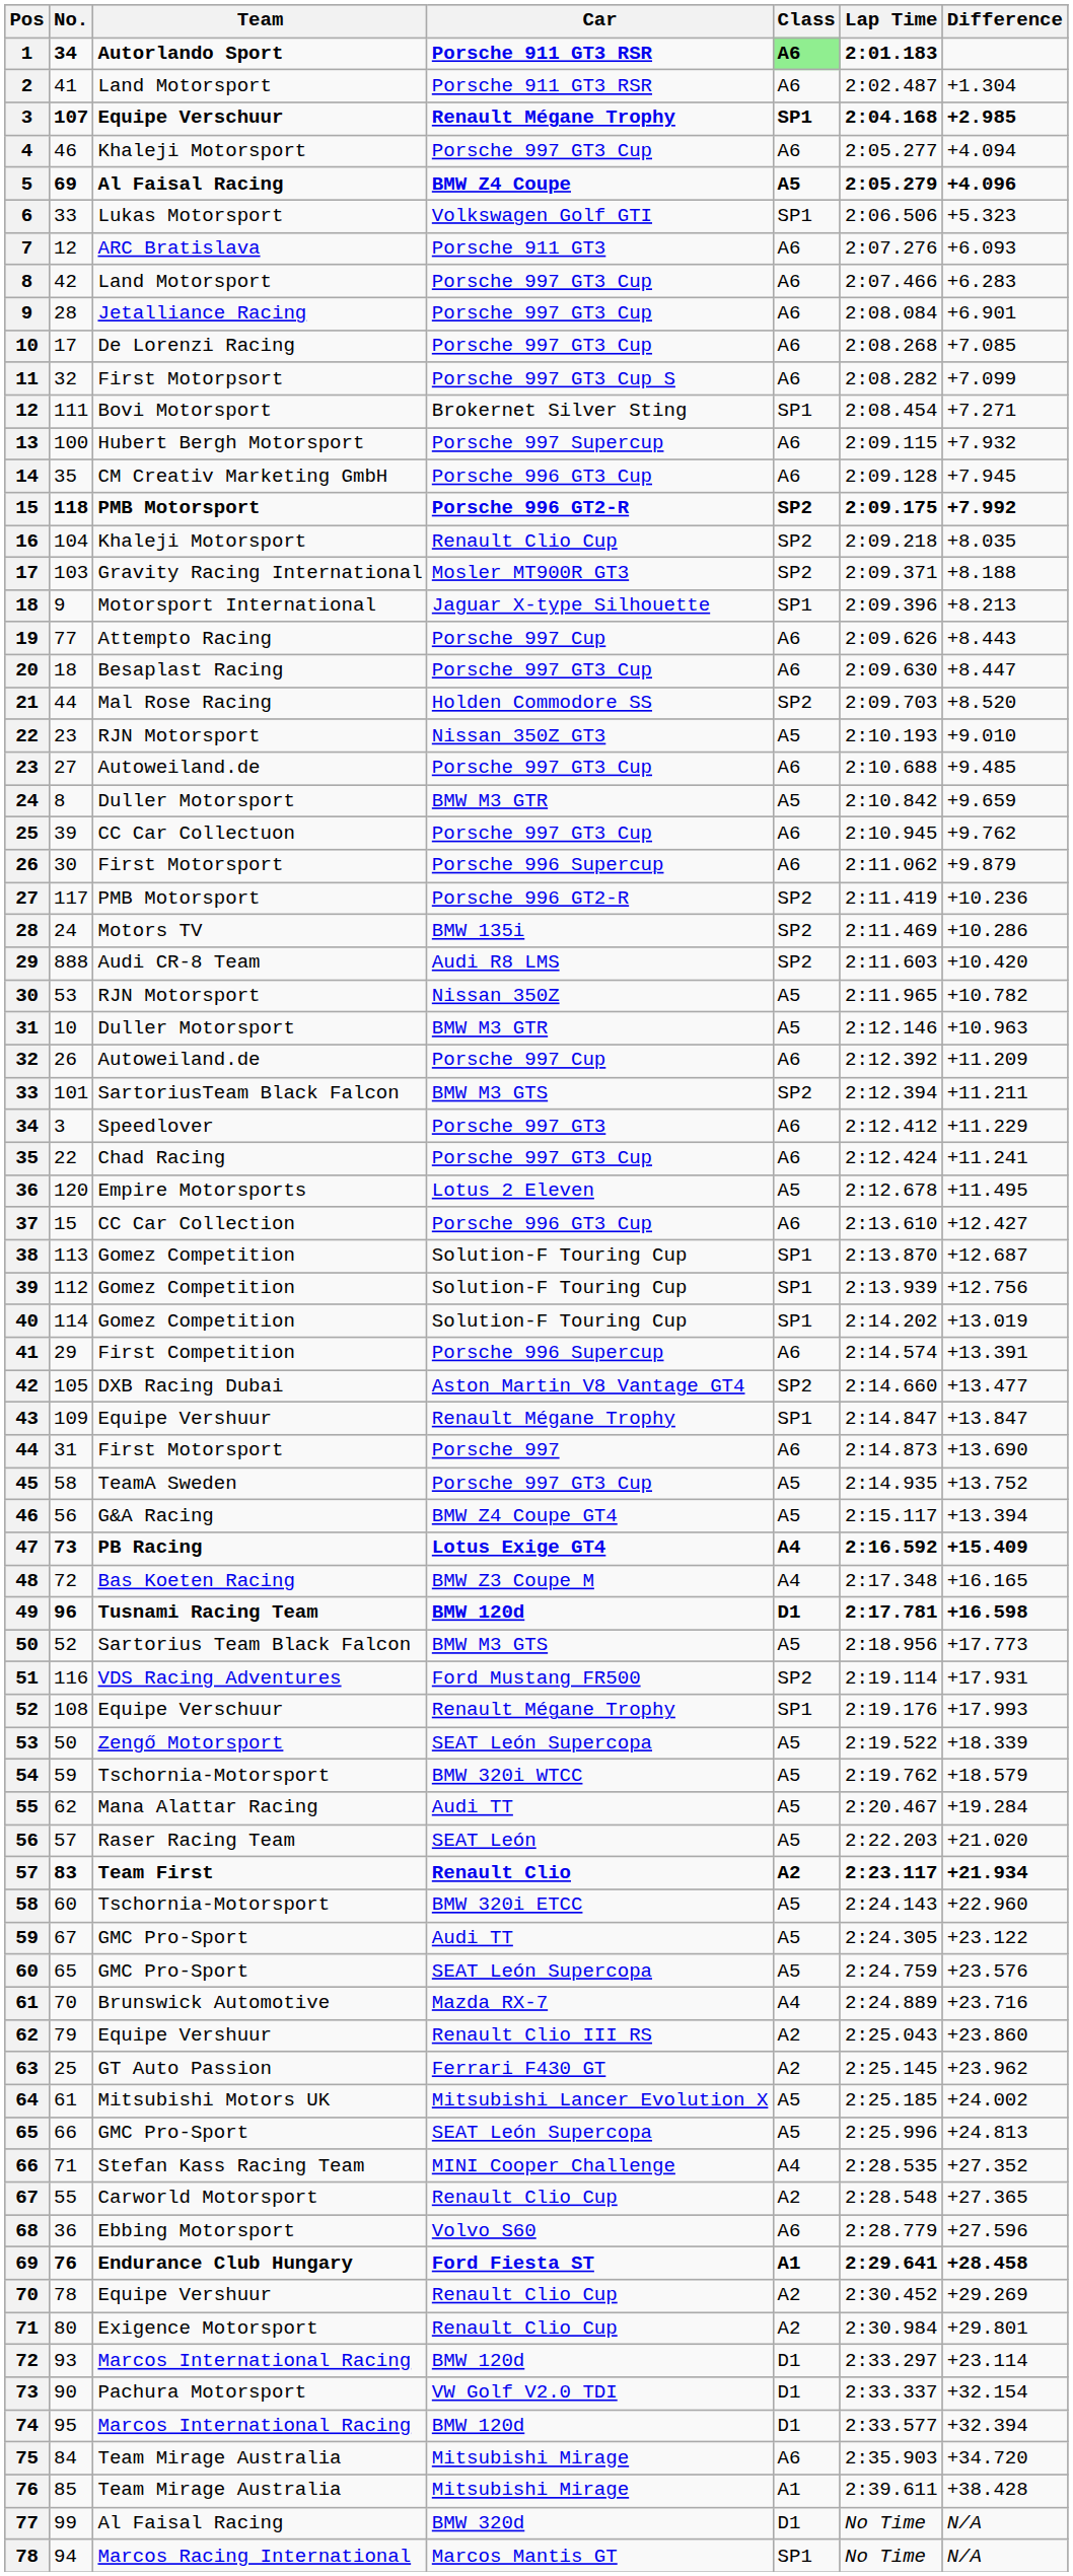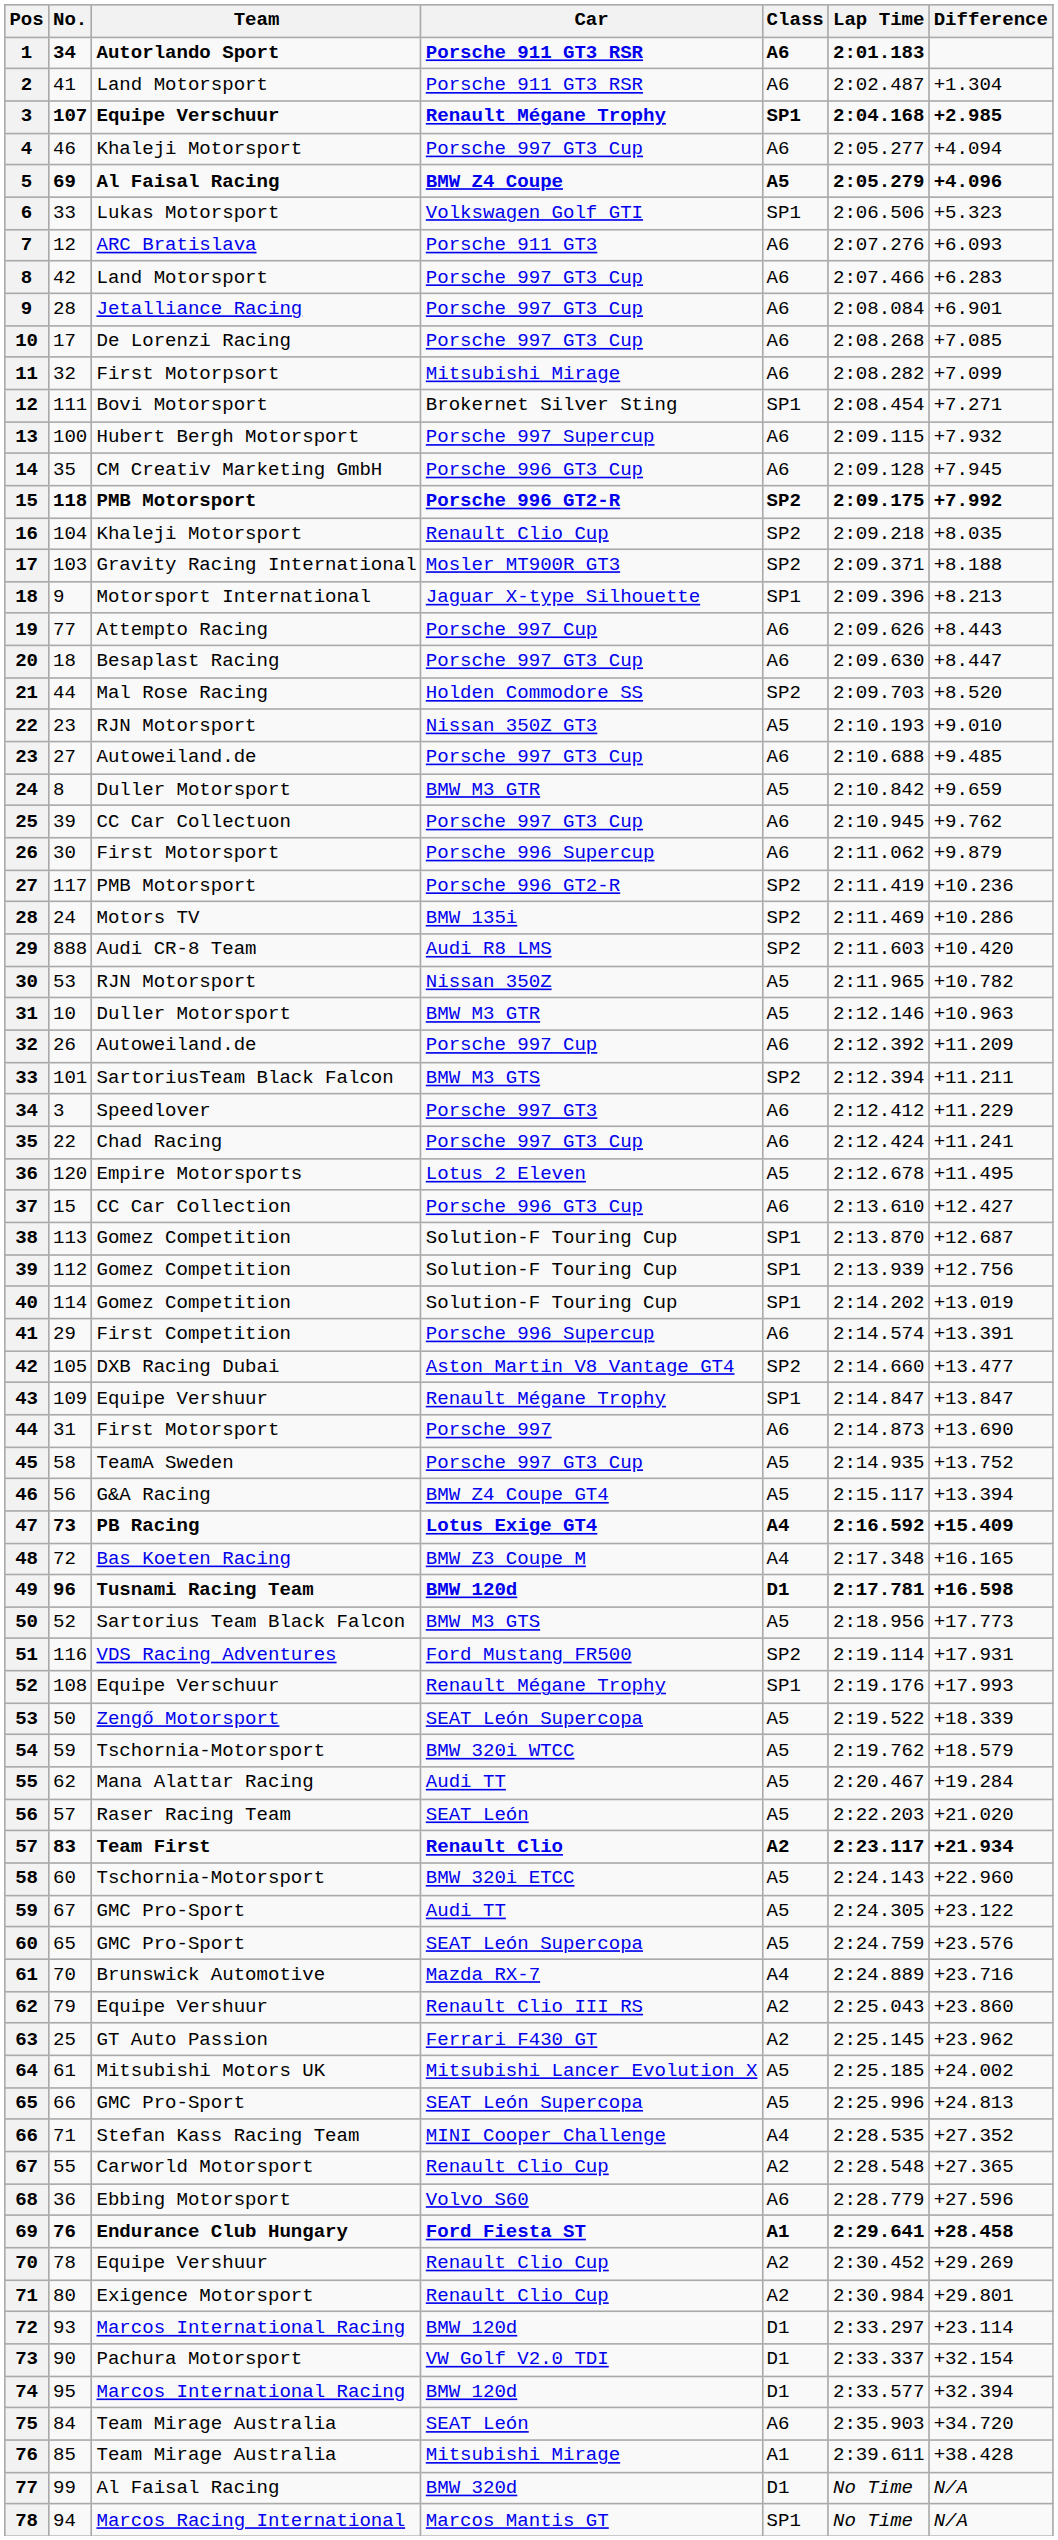1 | Class: lightgreen background -> no background
11 | Car: Porsche 997 GT3 Cup S -> Mitsubishi Mirage
75 | Car: Mitsubishi Mirage -> SEAT León
